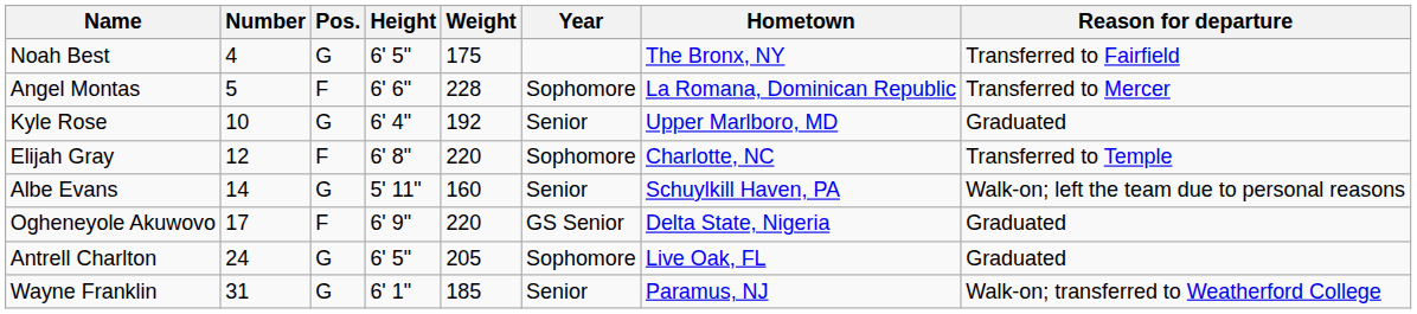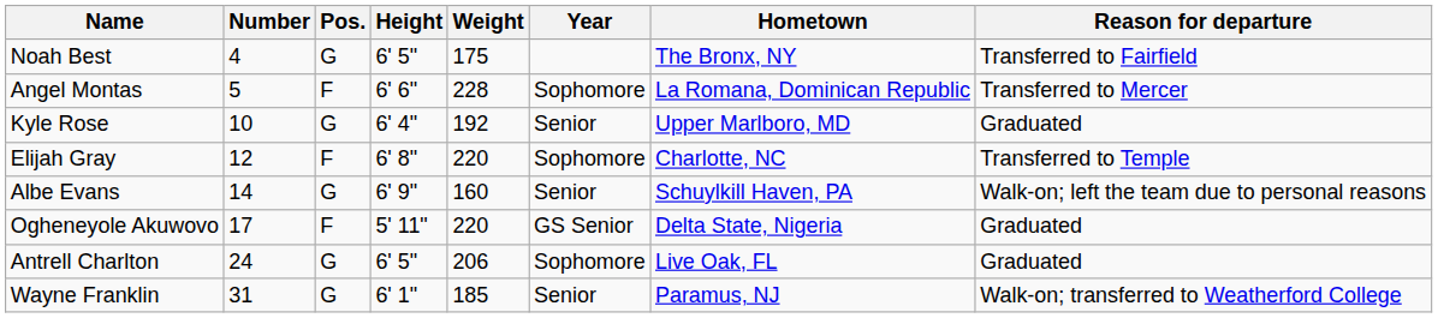Albe Evans | Height: 5' 11" -> 6' 9"
Ogheneyole Akuwovo | Height: 6' 9" -> 5' 11"
Antrell Charlton | Weight: 205 -> 206
